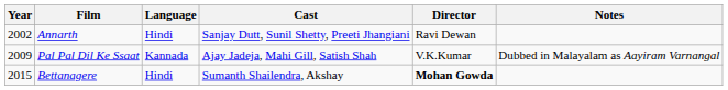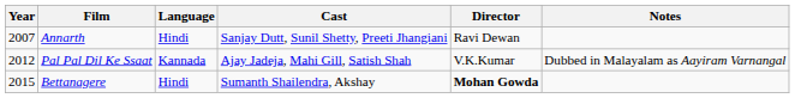Annarth | Year: 2002 -> 2007
Pal Pal Dil Ke Ssaat | Year: 2009 -> 2012
